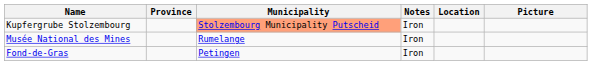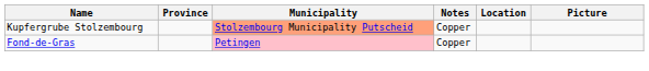Kupfergrube Stolzembourg | Notes: Iron -> Copper
- row: Musée National des Mines | Rumelange | Iron
Fond-de-Gras | Municipality: no background -> pink background
Fond-de-Gras | Notes: Iron -> Copper
